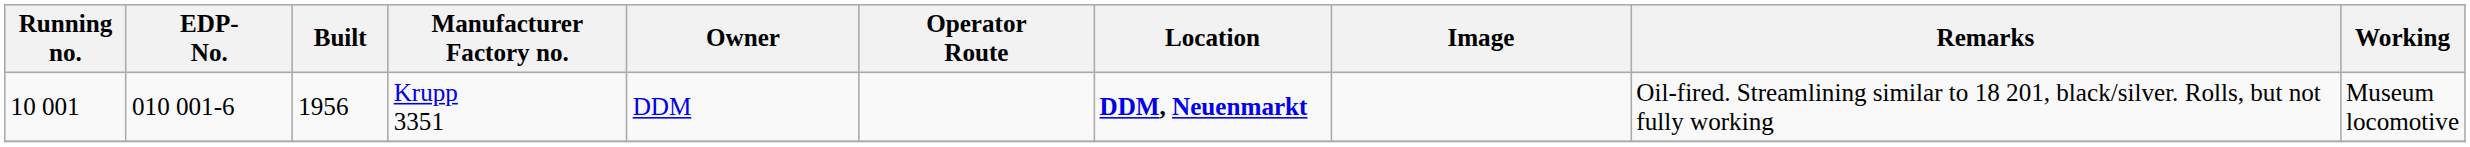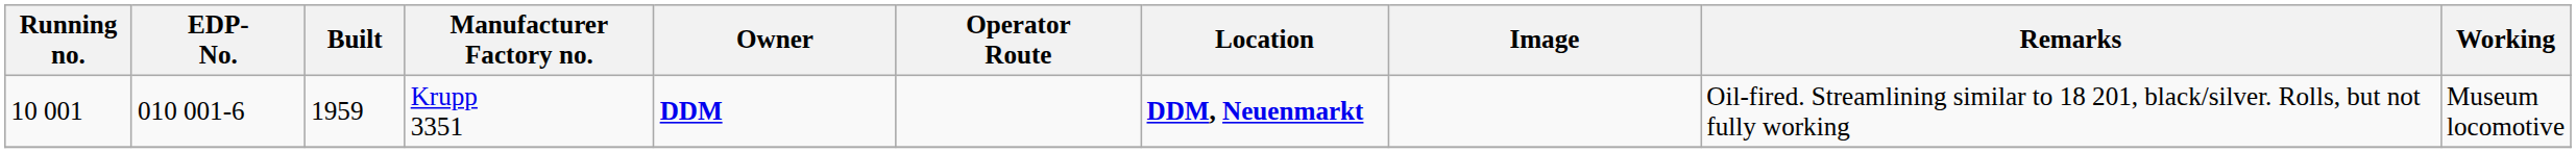Krupp 3351 | Built: 1956 -> 1959
Krupp 3351 | Owner: normal -> bold
